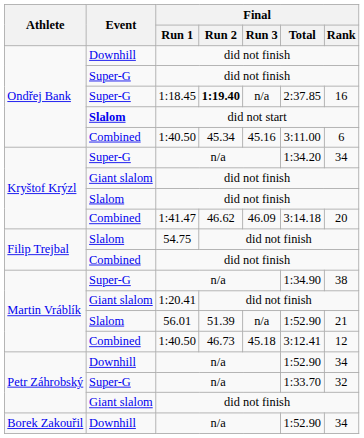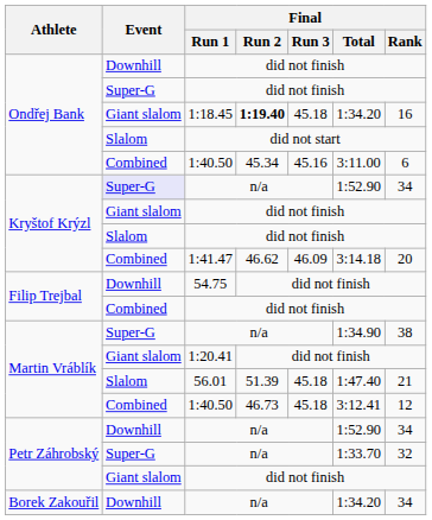1:18.45 | Event: Super-G -> Giant slalom
1:18.45 | Final / Run 3: n/a -> 45.18
1:18.45 | Final / Total: 2:37.85 -> 1:34.20
did not start | Event: bold -> normal
Kryštof Krýzl / n/a | Event: no background -> lavender background
Kryštof Krýzl / n/a | Final / Total: 1:34.20 -> 1:52.90
54.75 | Event: Slalom -> Downhill
56.01 | Final / Run 3: n/a -> 45.18
56.01 | Final / Total: 1:52.90 -> 1:47.40
Borek Zakouřil / n/a | Final / Total: 1:52.90 -> 1:34.20
